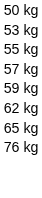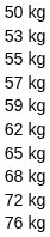+ row: 68 kg
+ row: 72 kg
